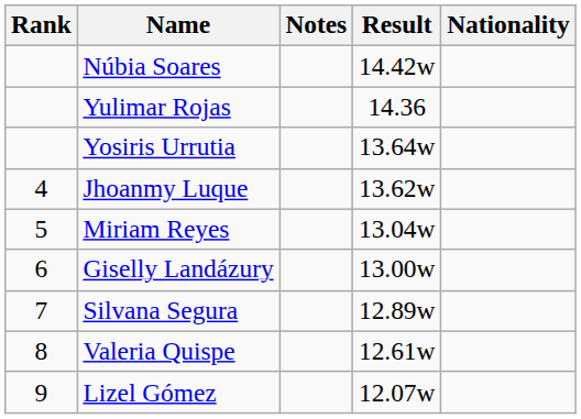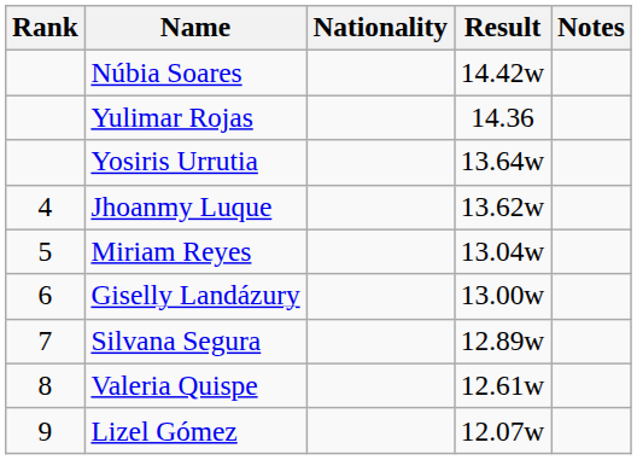columns swapped: Nationality <-> Notes
